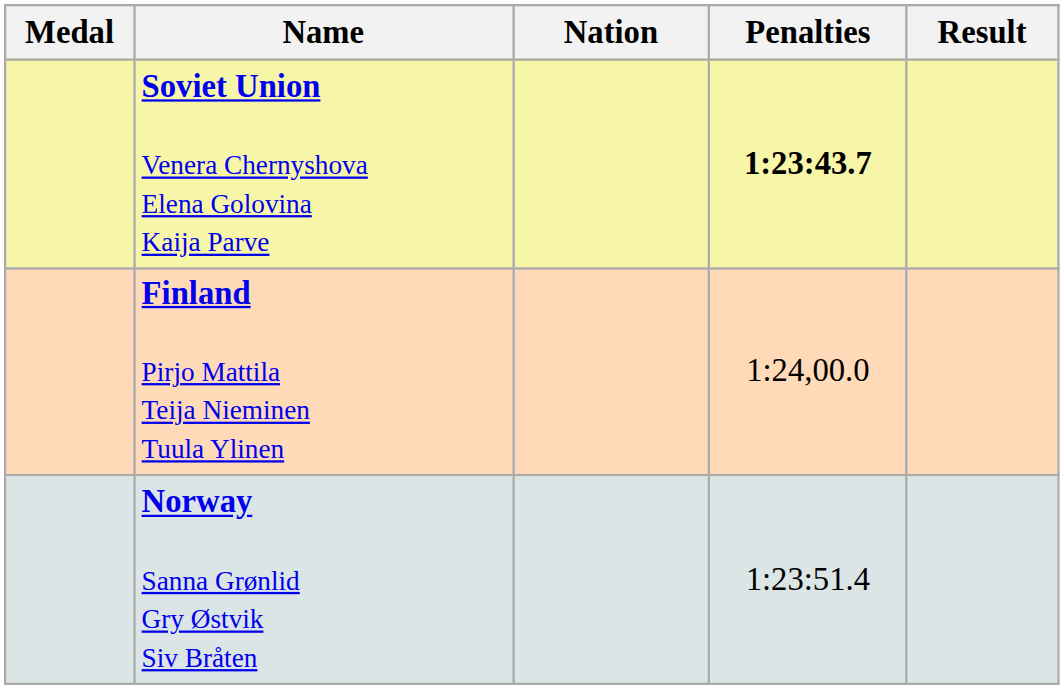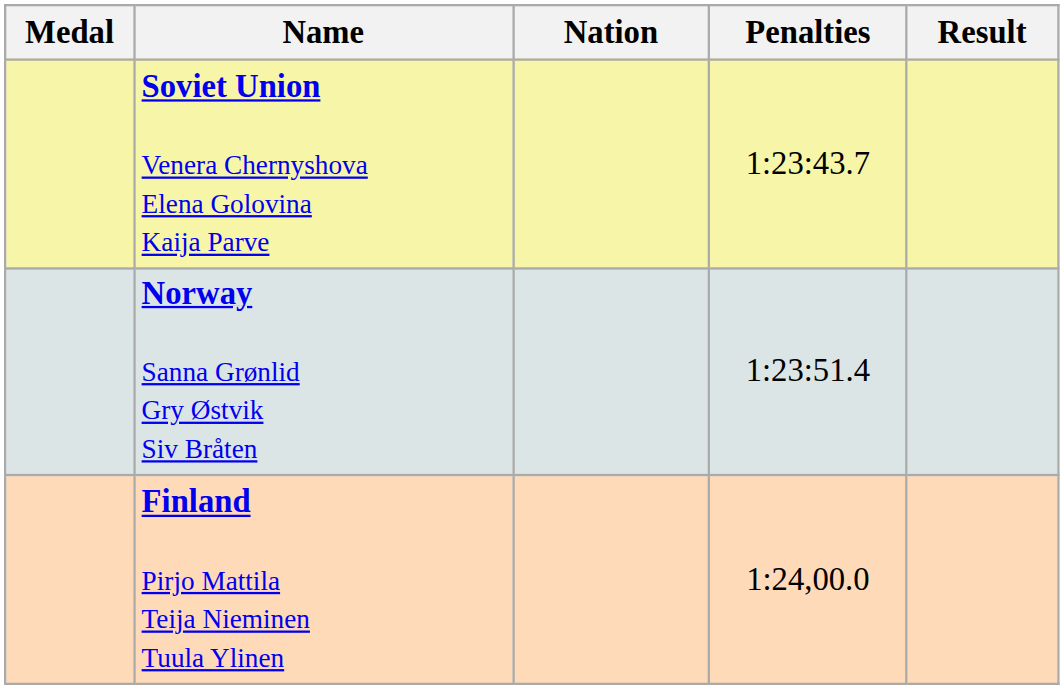Soviet Union Venera Chernyshova Elena Golovina Kaija Parve | Penalties: bold -> normal
rows swapped: Norway Sanna Grønlid Gry Østvik Siv Bråten <-> Finland Pirjo Mattila Teija Nieminen Tuula Ylinen
